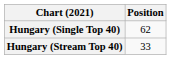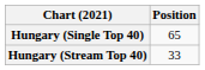Hungary (Single Top 40) | Position: 62 -> 65
